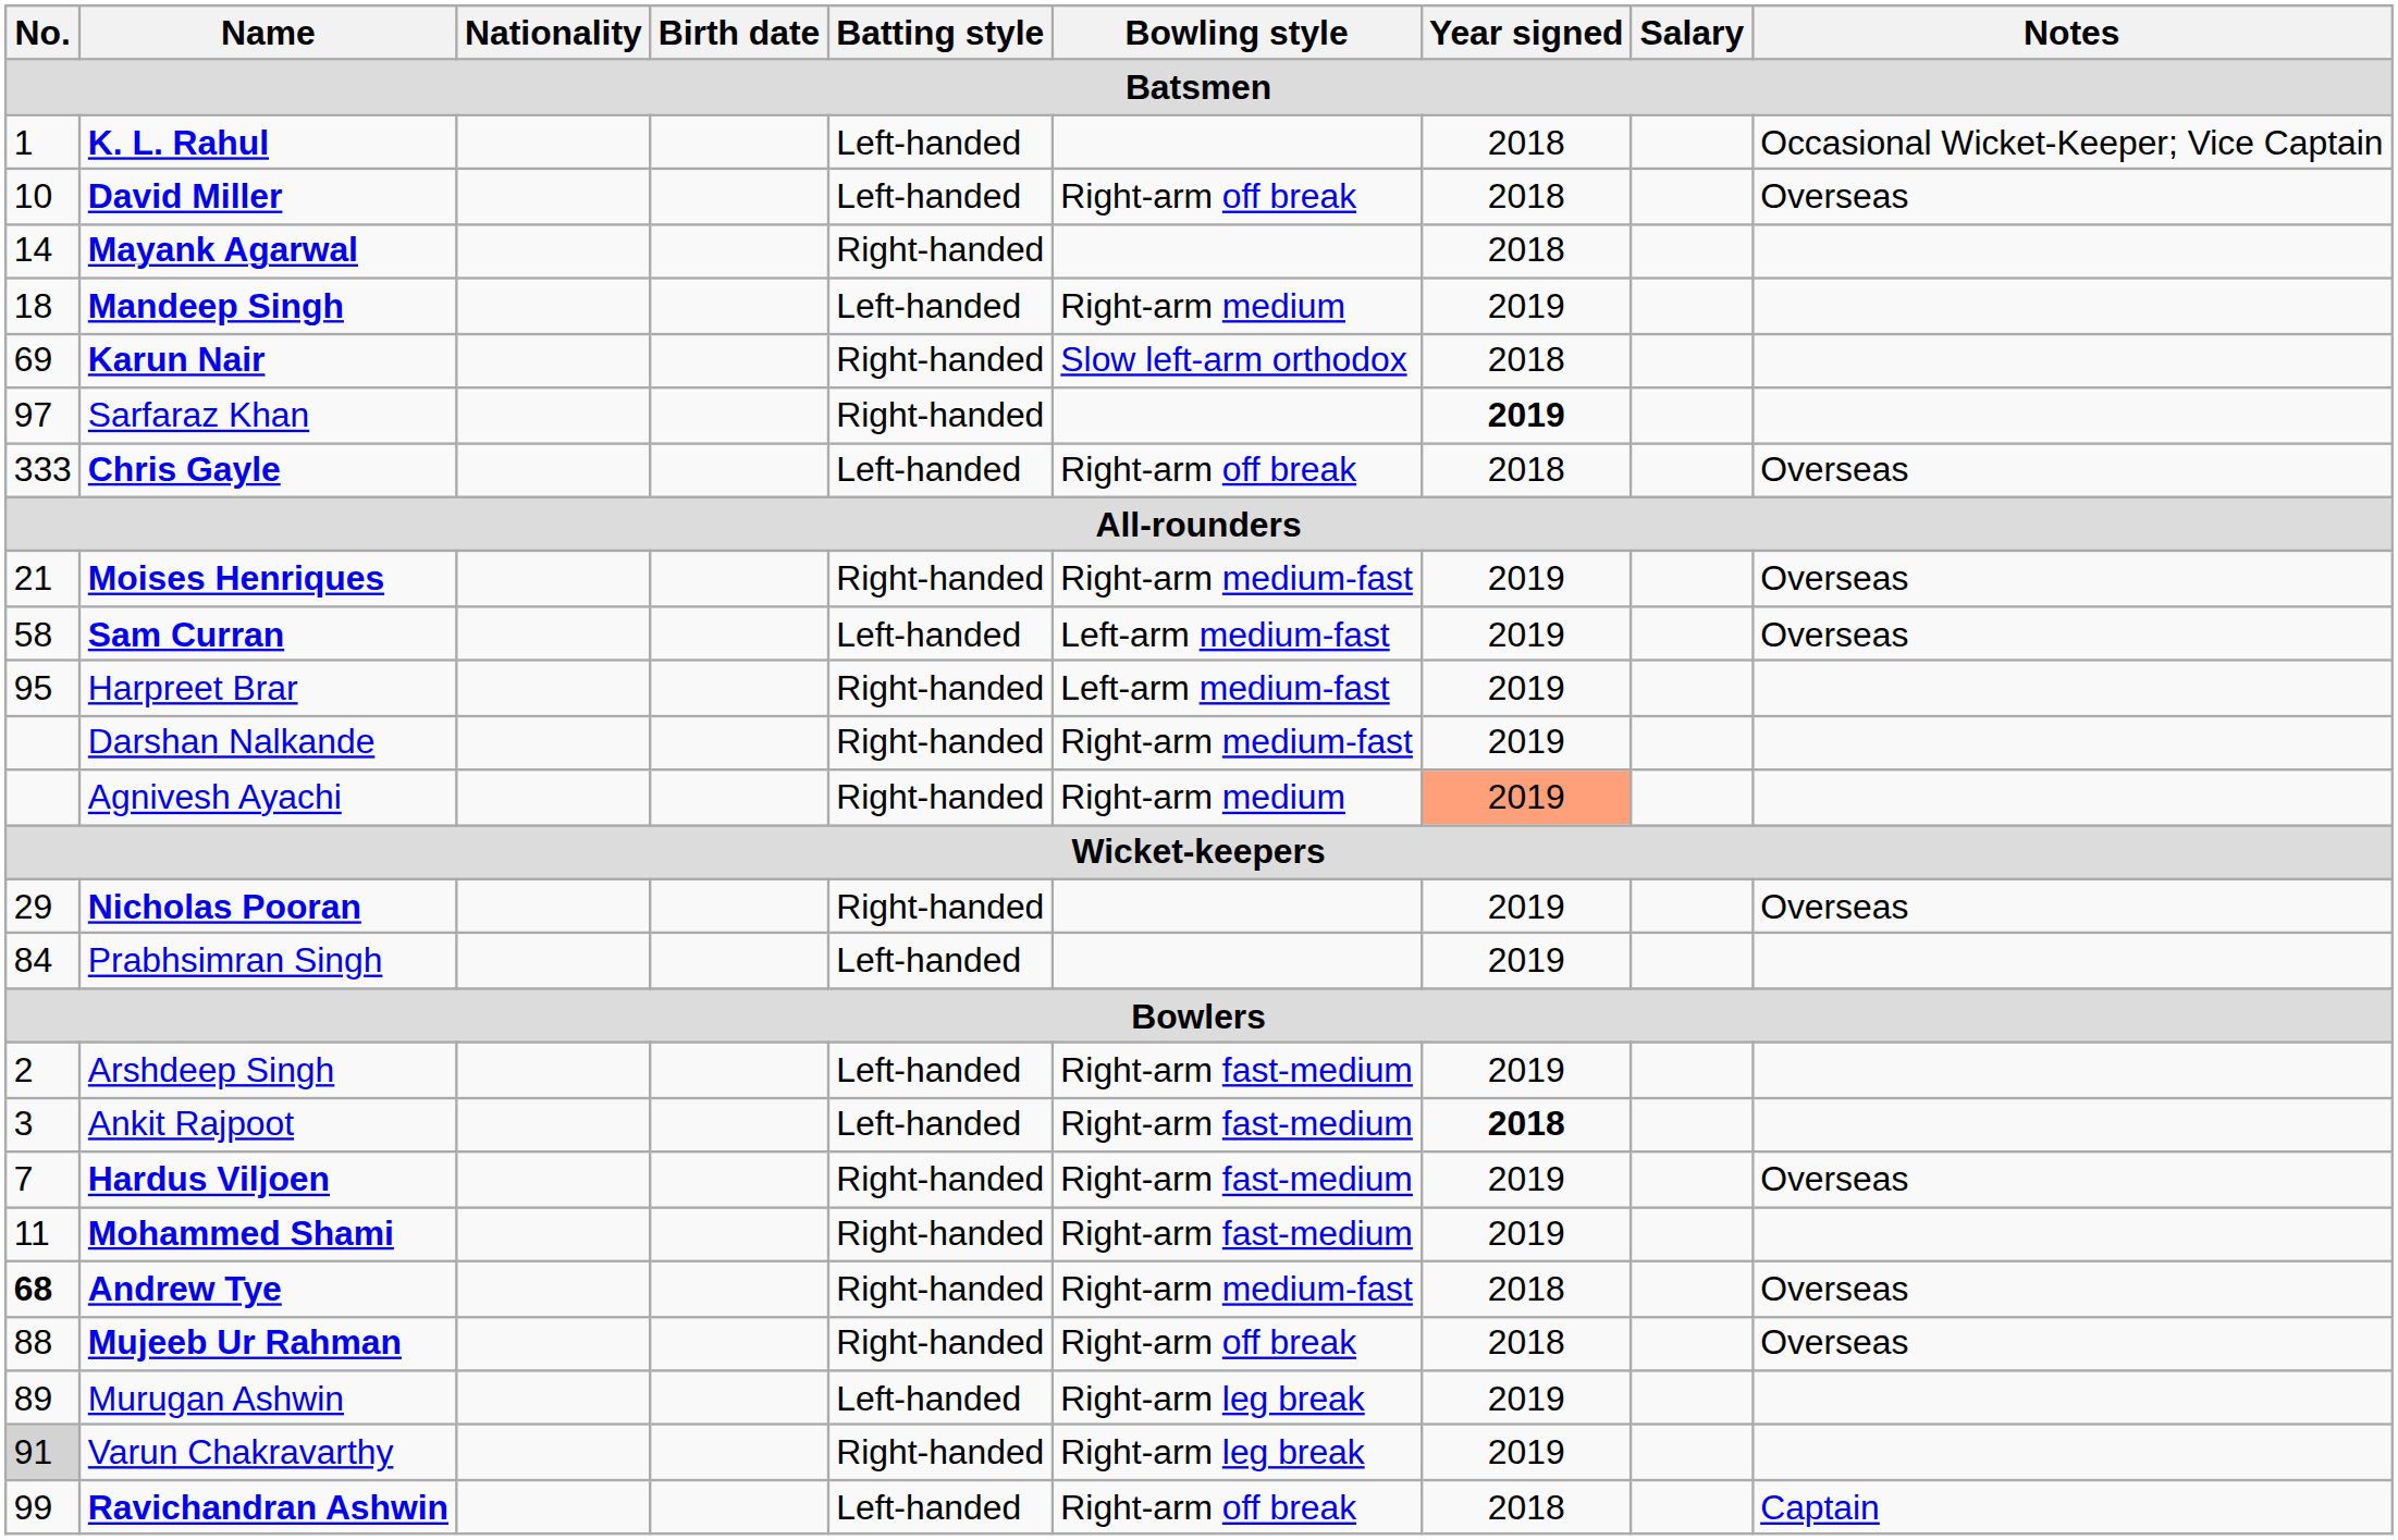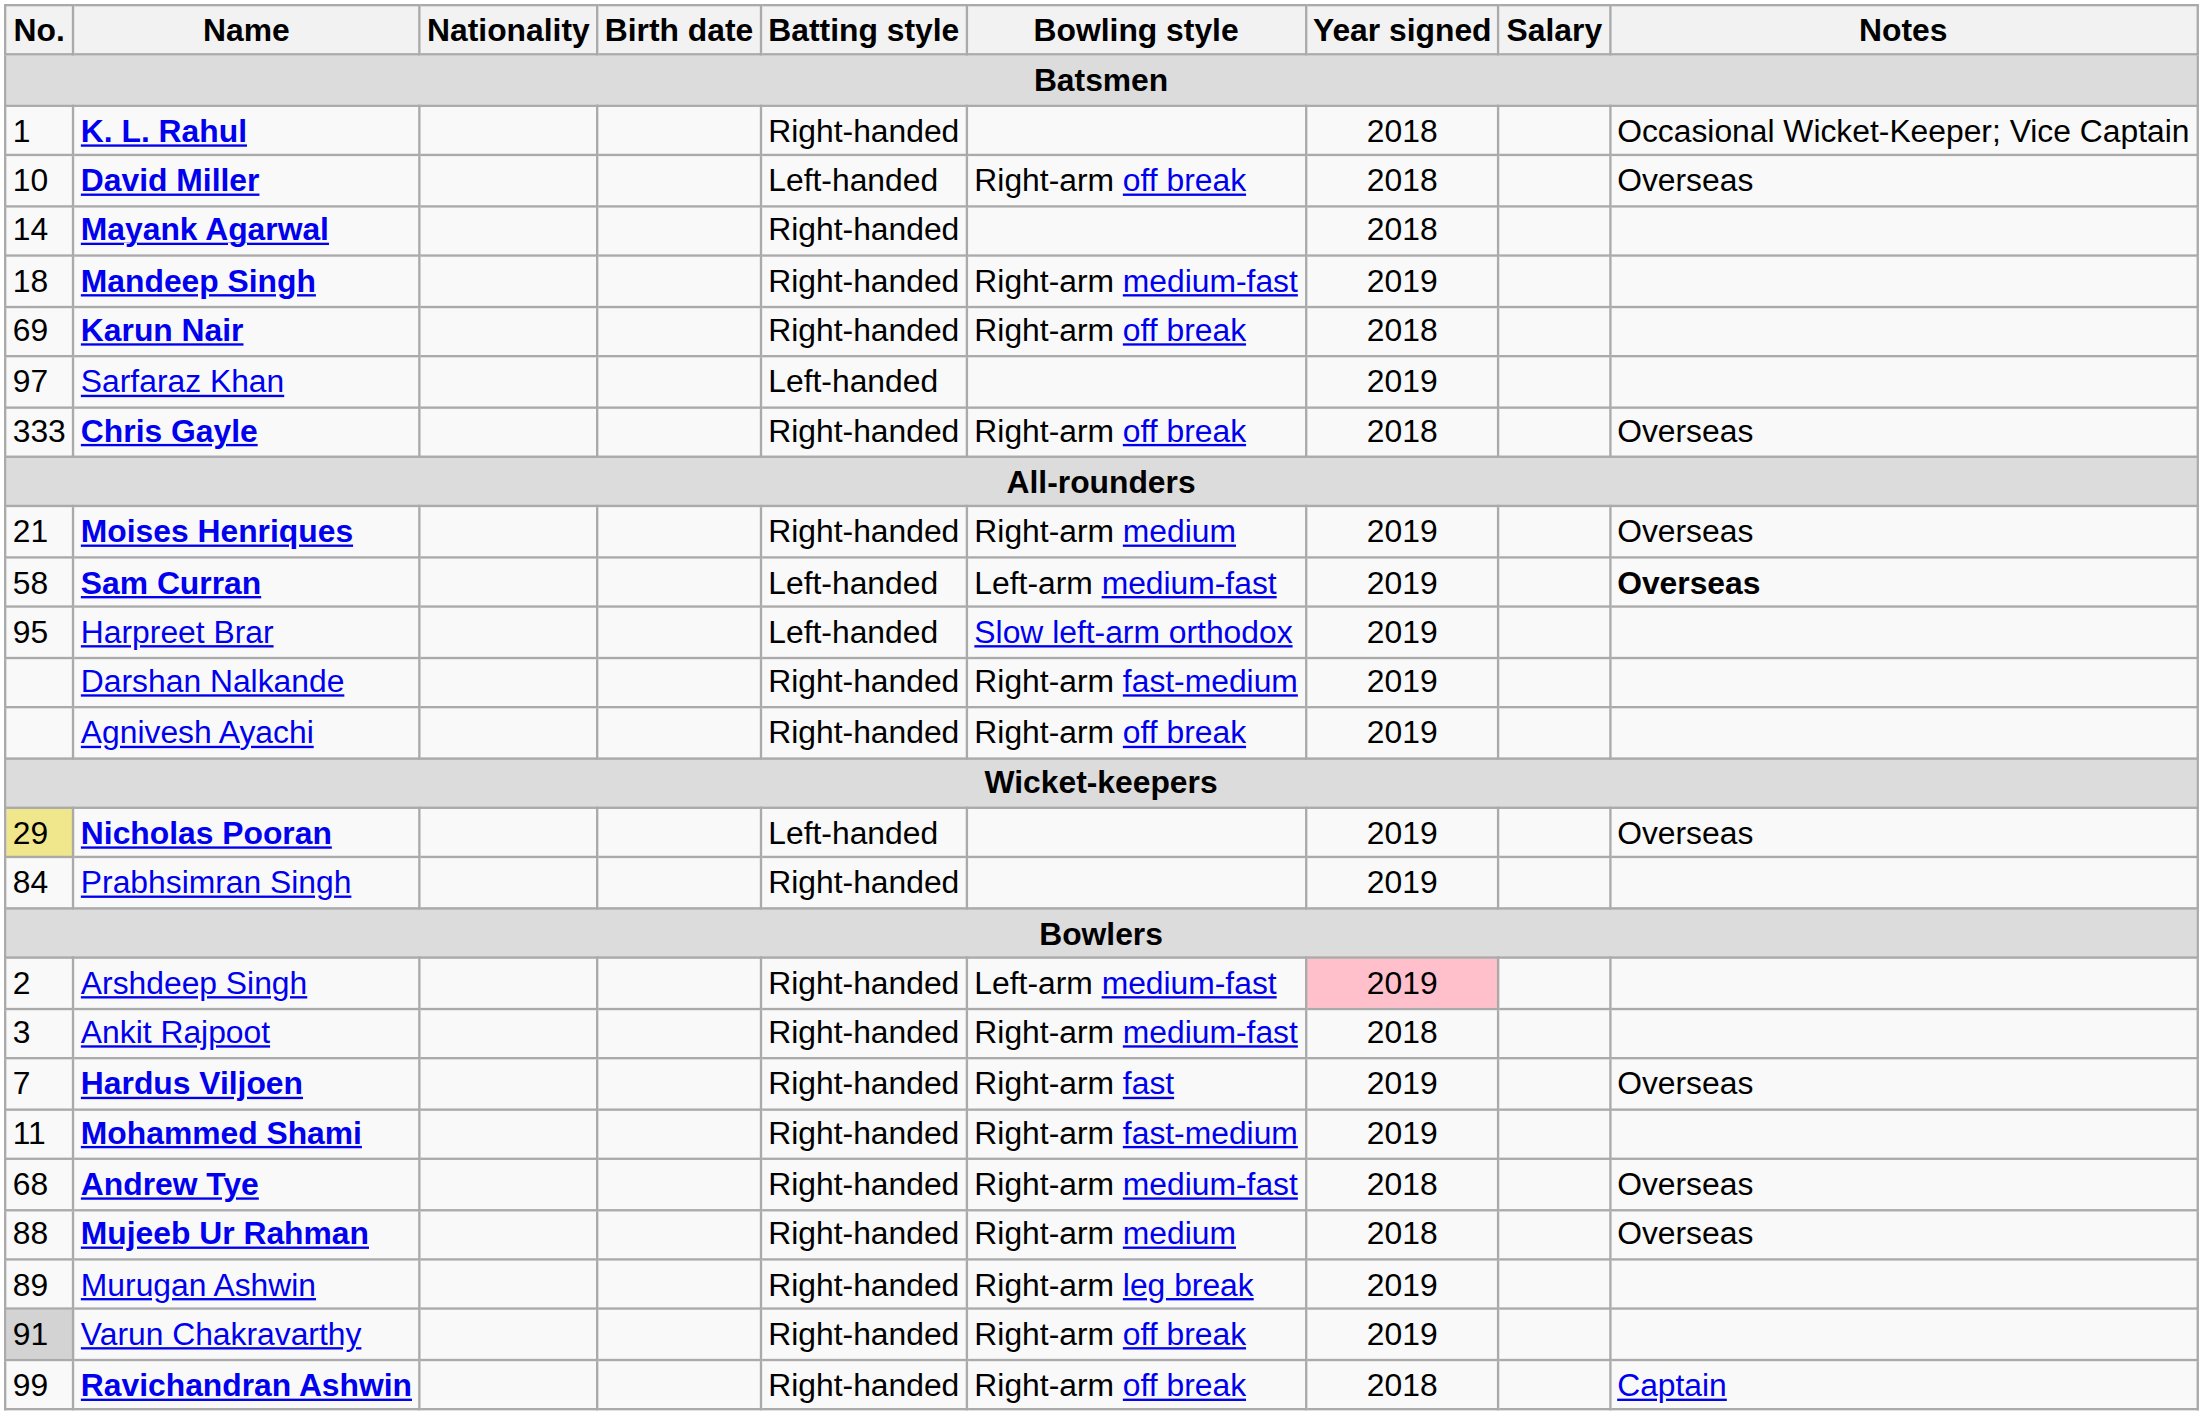K. L. Rahul | Batting style: Left-handed -> Right-handed
Mandeep Singh | Batting style: Left-handed -> Right-handed
Mandeep Singh | Bowling style: Right-arm medium -> Right-arm medium-fast
Karun Nair | Bowling style: Slow left-arm orthodox -> Right-arm off break
Sarfaraz Khan | Batting style: Right-handed -> Left-handed
Sarfaraz Khan | Year signed: bold -> normal
Chris Gayle | Batting style: Left-handed -> Right-handed
Moises Henriques | Bowling style: Right-arm medium-fast -> Right-arm medium
Sam Curran | Notes: normal -> bold
Harpreet Brar | Batting style: Right-handed -> Left-handed
Harpreet Brar | Bowling style: Left-arm medium-fast -> Slow left-arm orthodox
Darshan Nalkande | Bowling style: Right-arm medium-fast -> Right-arm fast-medium
Agnivesh Ayachi | Bowling style: Right-arm medium -> Right-arm off break
Agnivesh Ayachi | Year signed: lightsalmon background -> no background
Nicholas Pooran | No.: no background -> khaki background
Nicholas Pooran | Batting style: Right-handed -> Left-handed
Prabhsimran Singh | Batting style: Left-handed -> Right-handed
Arshdeep Singh | Batting style: Left-handed -> Right-handed
Arshdeep Singh | Bowling style: Right-arm fast-medium -> Left-arm medium-fast
Arshdeep Singh | Year signed: no background -> pink background
Ankit Rajpoot | Batting style: Left-handed -> Right-handed
Ankit Rajpoot | Bowling style: Right-arm fast-medium -> Right-arm medium-fast
Ankit Rajpoot | Year signed: bold -> normal
Hardus Viljoen | Bowling style: Right-arm fast-medium -> Right-arm fast
Andrew Tye | No.: bold -> normal
Mujeeb Ur Rahman | Bowling style: Right-arm off break -> Right-arm medium
Murugan Ashwin | Batting style: Left-handed -> Right-handed
Varun Chakravarthy | Bowling style: Right-arm leg break -> Right-arm off break
Ravichandran Ashwin | Batting style: Left-handed -> Right-handed
